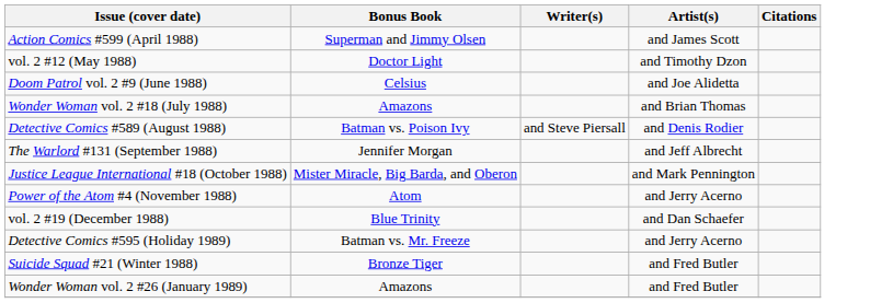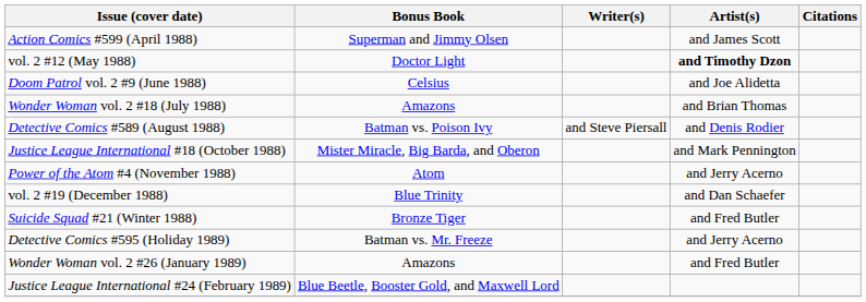vol. 2 #12 (May 1988) | Artist(s): normal -> bold
- row: The Warlord #131 (September 1988) | Jennifer Morgan | and Jeff Albrecht
rows swapped: Suicide Squad #21 (Winter 1988) <-> Detective Comics #595 (Holiday 1989)
+ row: Justice League International #24 (February 1989) | Blue Beetle, Booster Gold, and Maxwell Lord
